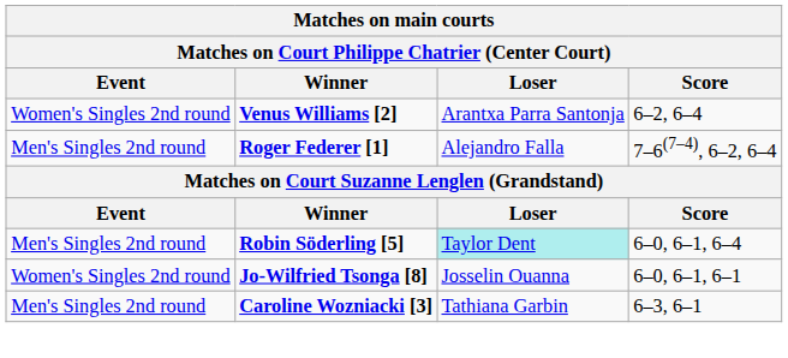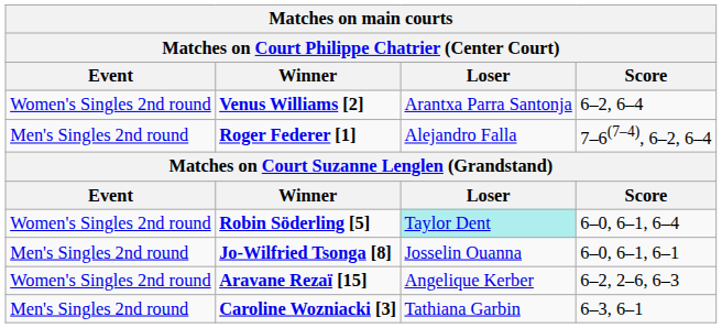Robin Söderling [5] | Event: Men's Singles 2nd round -> Women's Singles 2nd round
Jo-Wilfried Tsonga [8] | Event: Women's Singles 2nd round -> Men's Singles 2nd round
+ row: Women's Singles 2nd round | Aravane Rezaï [15] | Angelique Kerber | 6–2, 2–6, 6–3
